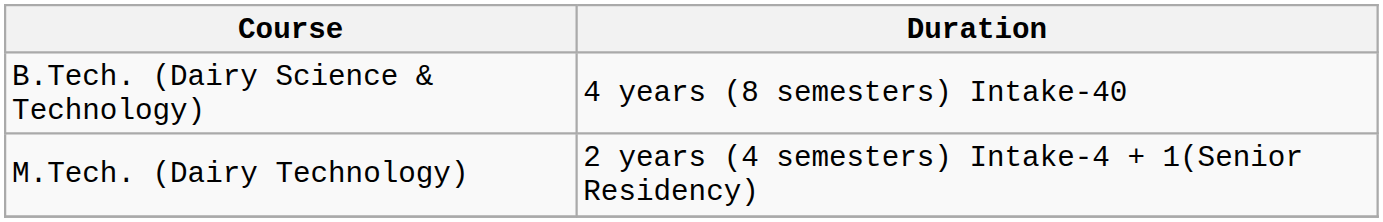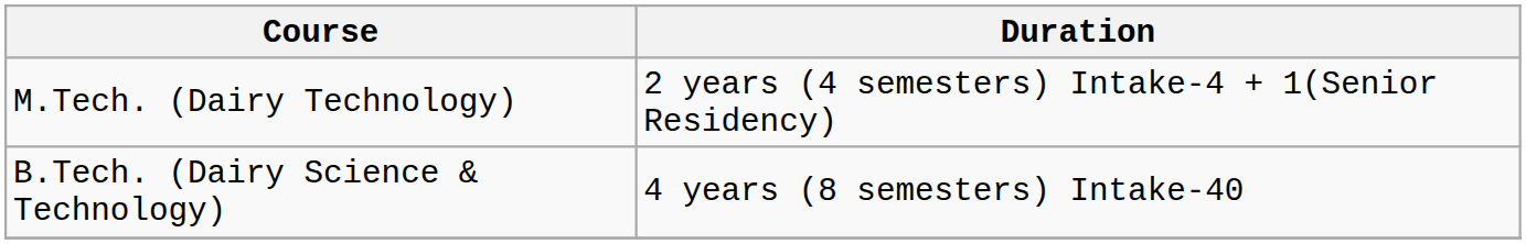rows swapped: B.Tech. (Dairy Science & Technology) <-> M.Tech. (Dairy Technology)
